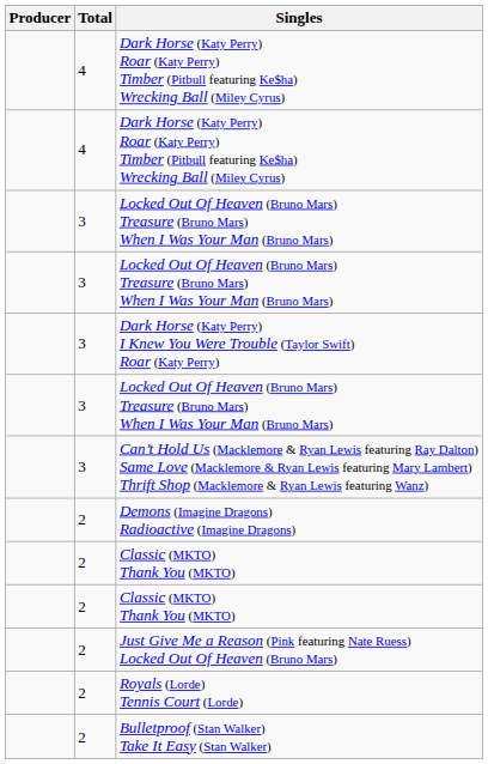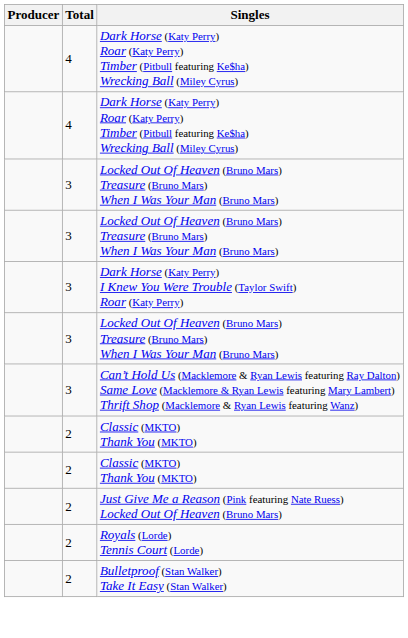- row: 2 | Demons (Imagine Dragons) Radioactive (Imagine Dragons)
